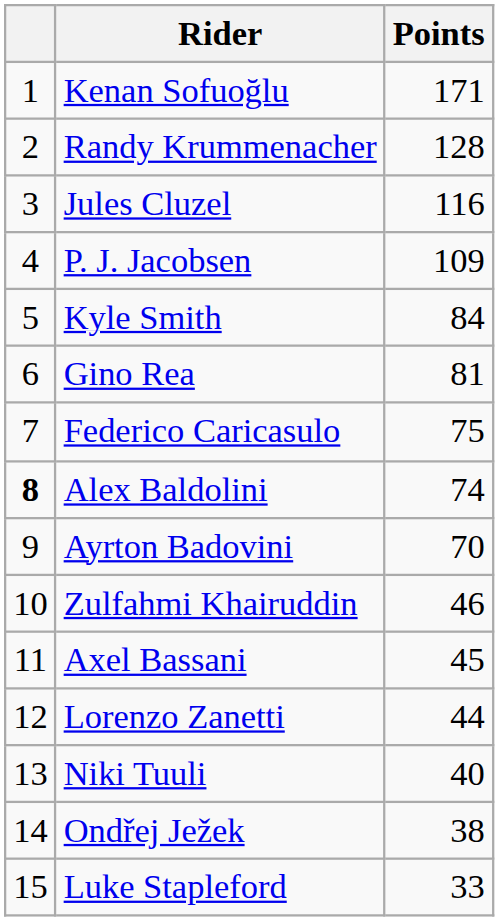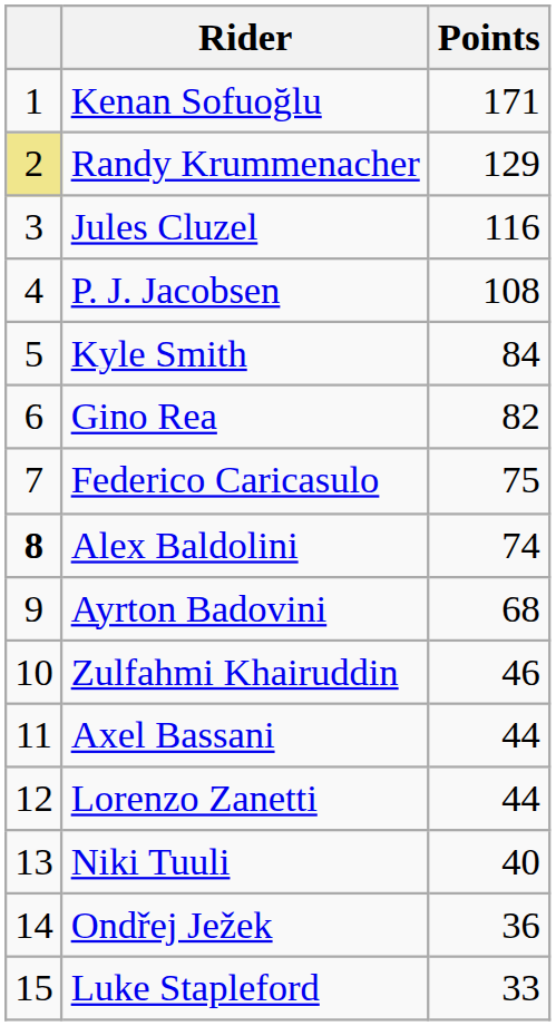Randy Krummenacher | column 1: no background -> khaki background
Randy Krummenacher | Points: 128 -> 129
P. J. Jacobsen | Points: 109 -> 108
Gino Rea | Points: 81 -> 82
Ayrton Badovini | Points: 70 -> 68
Axel Bassani | Points: 45 -> 44
Ondřej Ježek | Points: 38 -> 36
